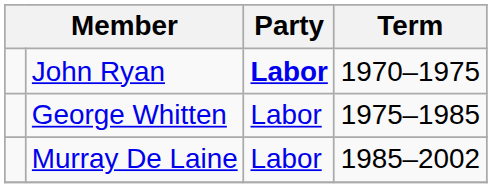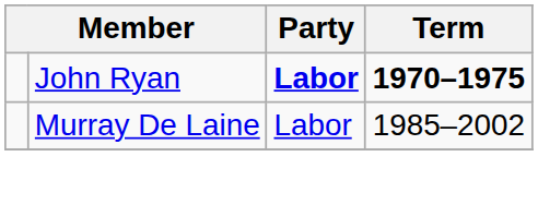John Ryan | Term: normal -> bold
- row: George Whitten | Labor | 1975–1985
